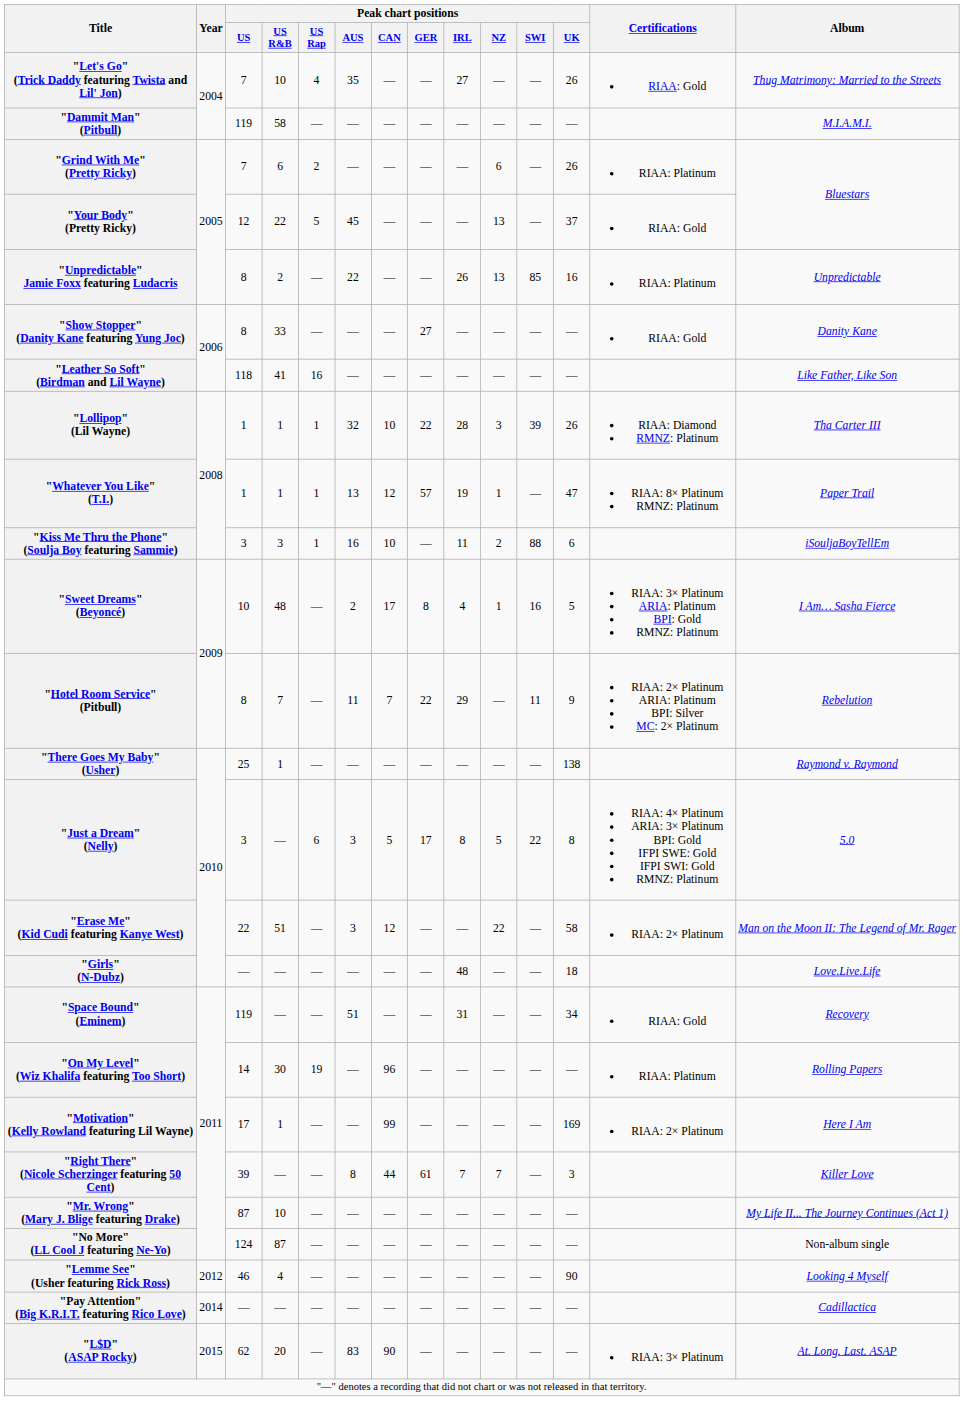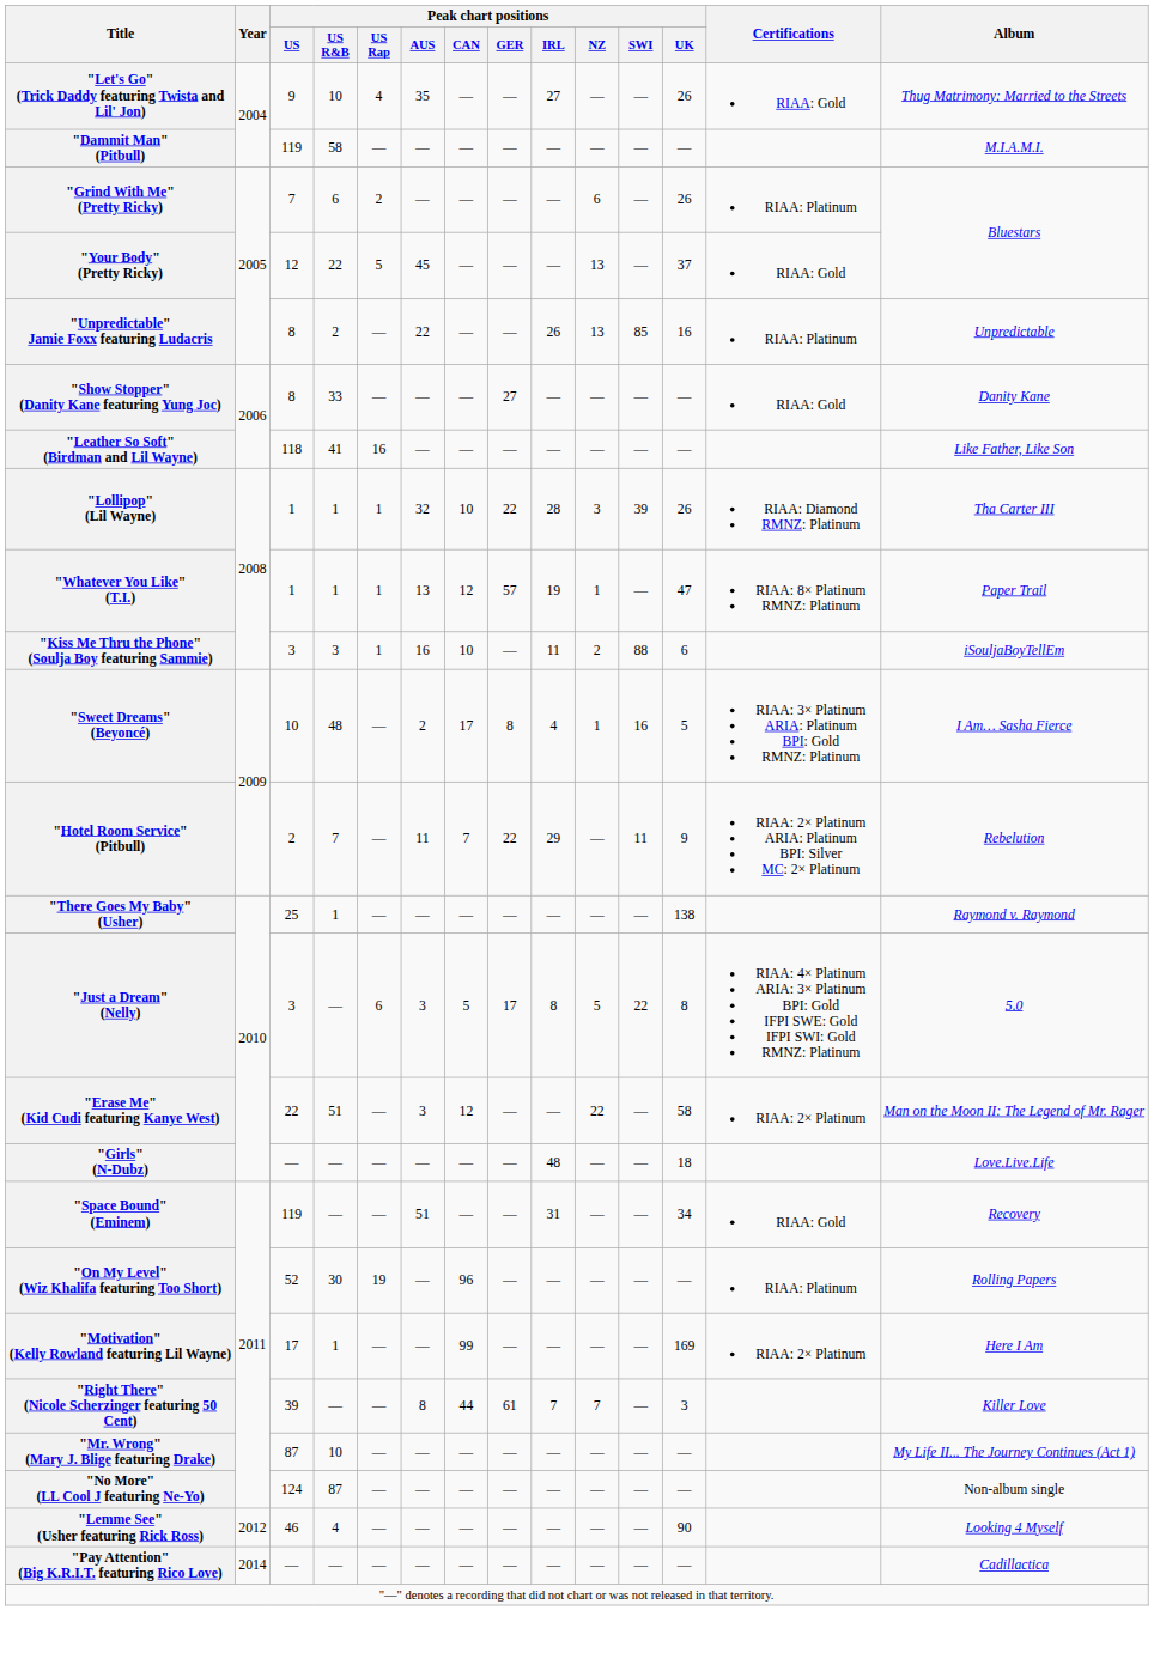"Let's Go" (Trick Daddy featuring Twista and Lil' Jon) | Peak chart positions / US: 7 -> 9
"Hotel Room Service" (Pitbull) | Peak chart positions / US: 8 -> 2
"On My Level" (Wiz Khalifa featuring Too Short) | Peak chart positions / US: 14 -> 52
- row: "L$D" (ASAP Rocky) | 2015 | 62 | 20 | — | 83 | 90 | — | — | — | — | — | RIAA: 3× Platinum | At. Long. Last. ASAP
